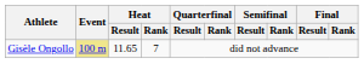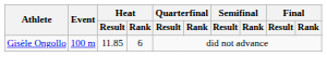Gisèle Ongollo | Event: khaki background -> no background
Gisèle Ongollo | Heat / Result: 11.65 -> 11.85
Gisèle Ongollo | Heat / Rank: 7 -> 6
